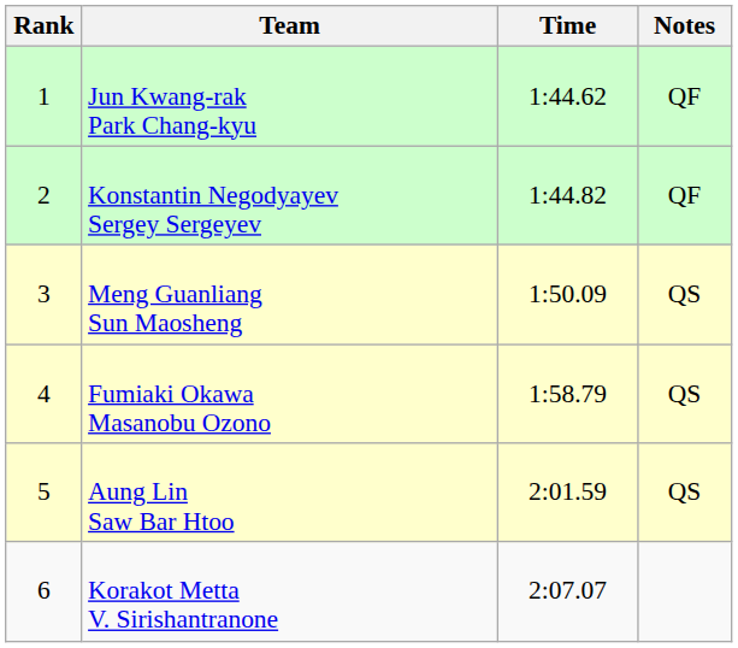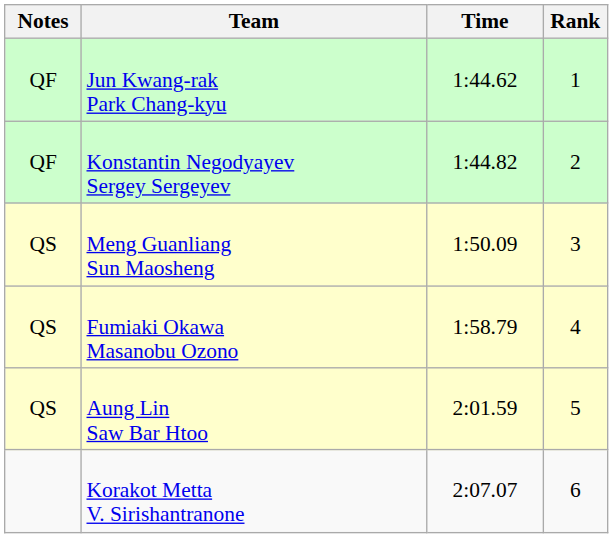columns swapped: Rank <-> Notes
